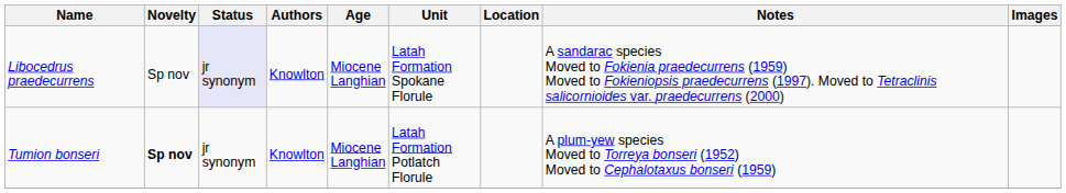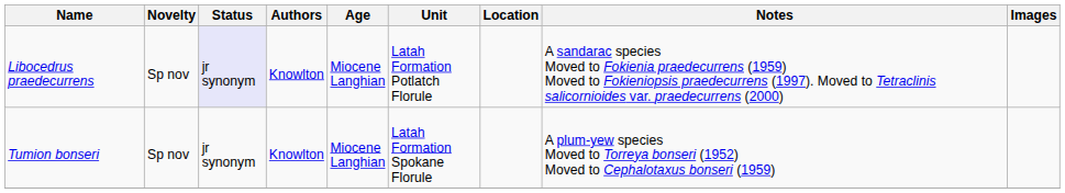Libocedrus praedecurrens | Unit: Latah Formation Spokane Florule -> Latah Formation Potlatch Florule
Tumion bonseri | Novelty: bold -> normal
Tumion bonseri | Unit: Latah Formation Potlatch Florule -> Latah Formation Spokane Florule
